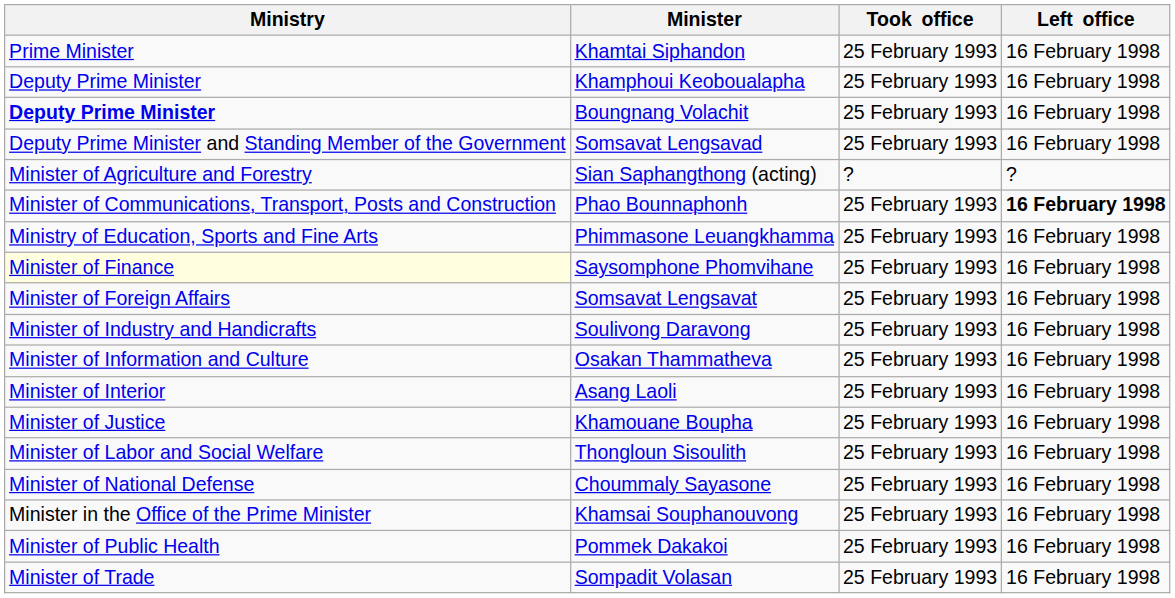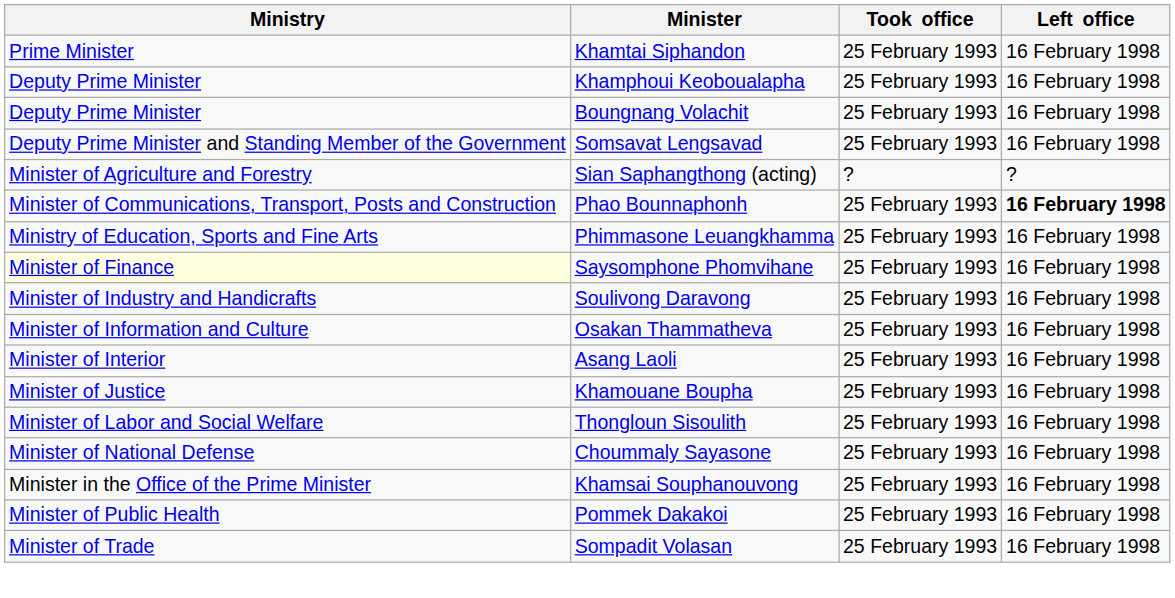Boungnang Volachit | Ministry: bold -> normal
- row: Minister of Foreign Affairs | Somsavat Lengsavat | 25 February 1993 | 16 February 1998
